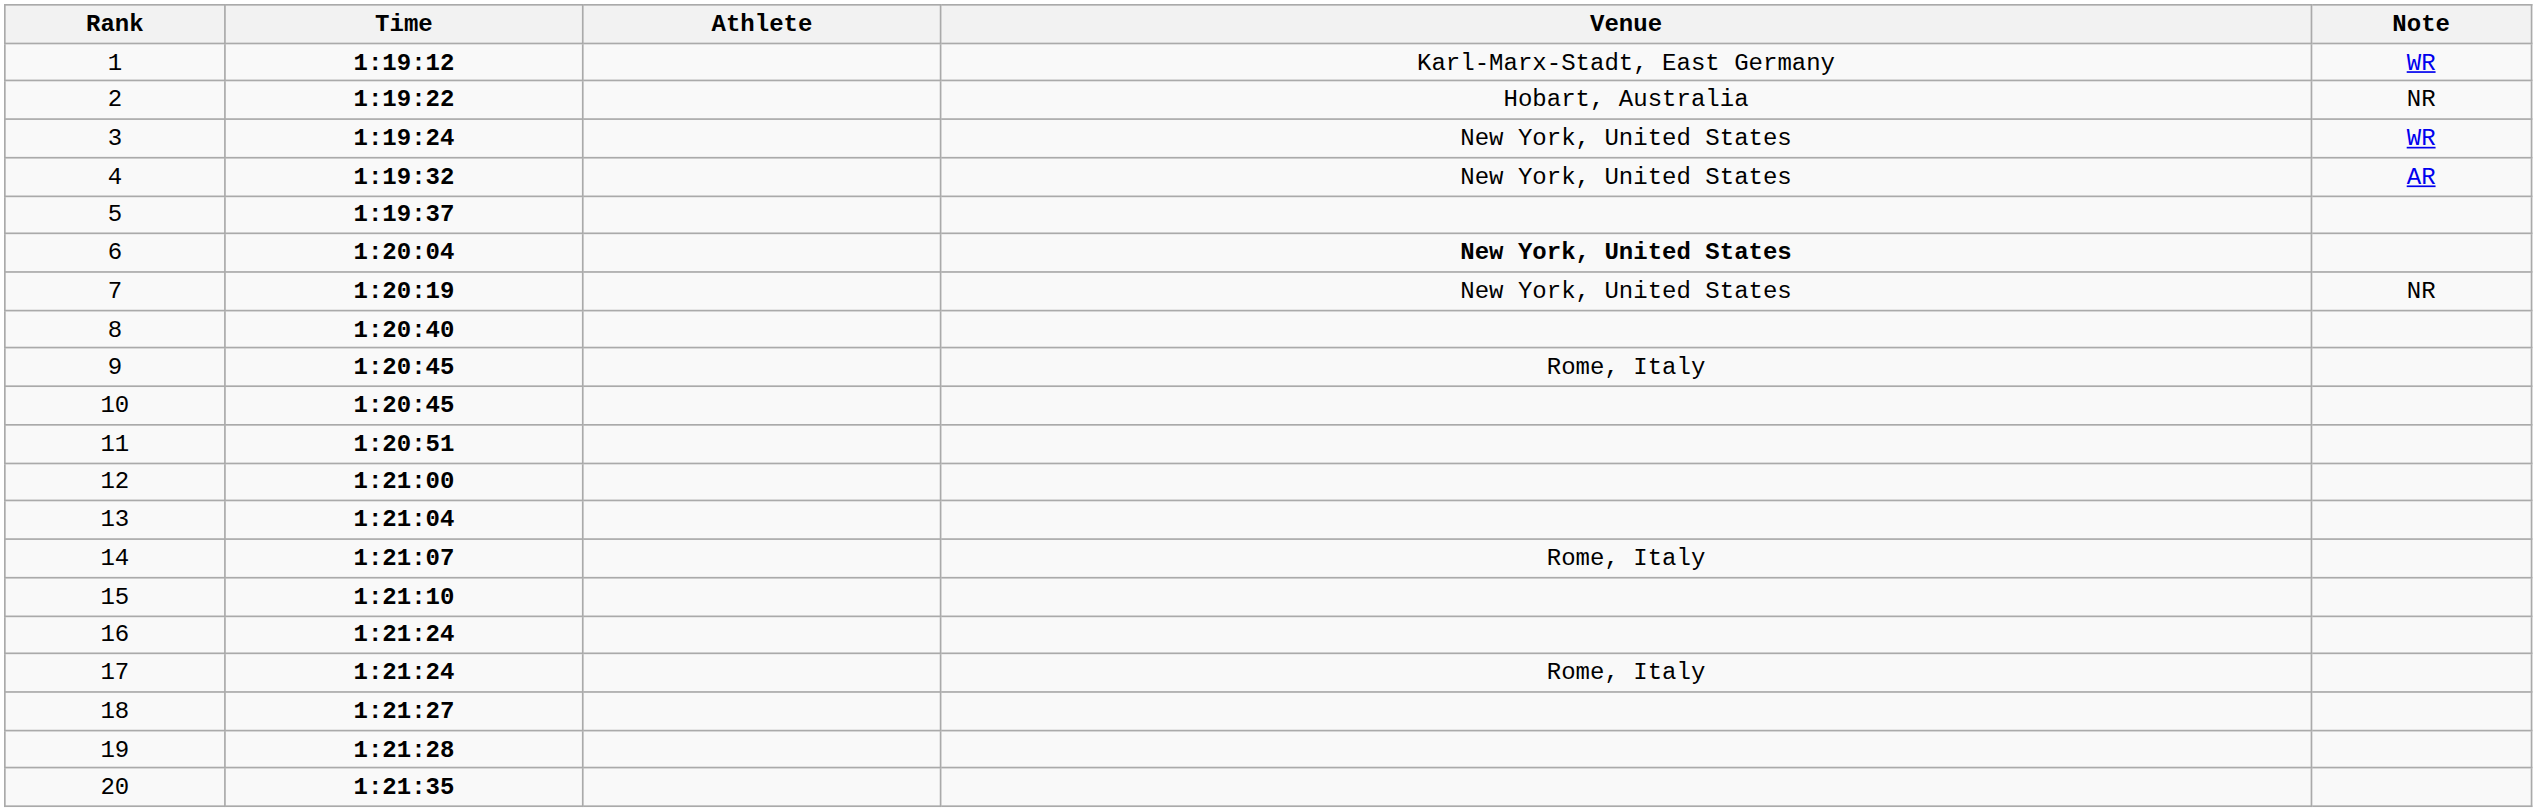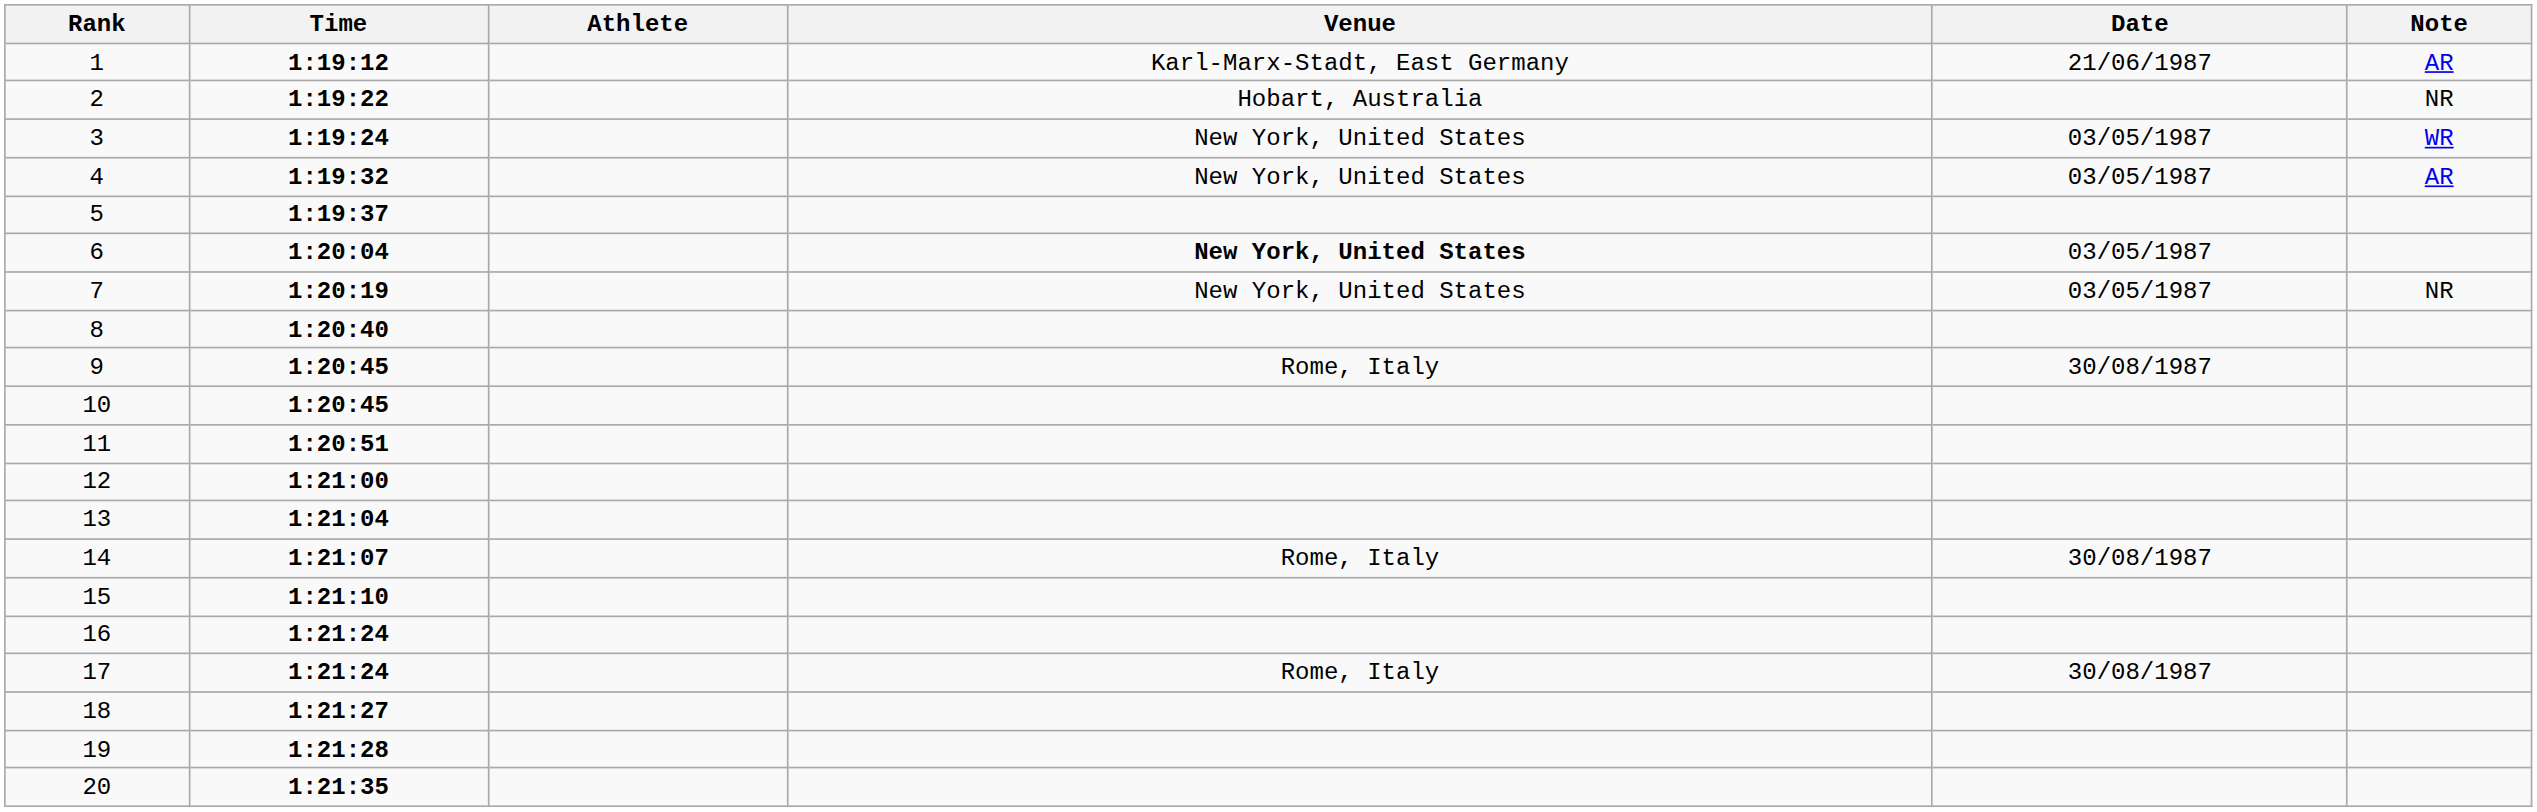+ column: Date | 21/06/1987 | 03/05/1987 | 03/05/1987 | 03/05/1987 | 03/05/1987 | 30/08/1987 | 30/08/1987 | 30/08/1987
1 | Note: WR -> AR
